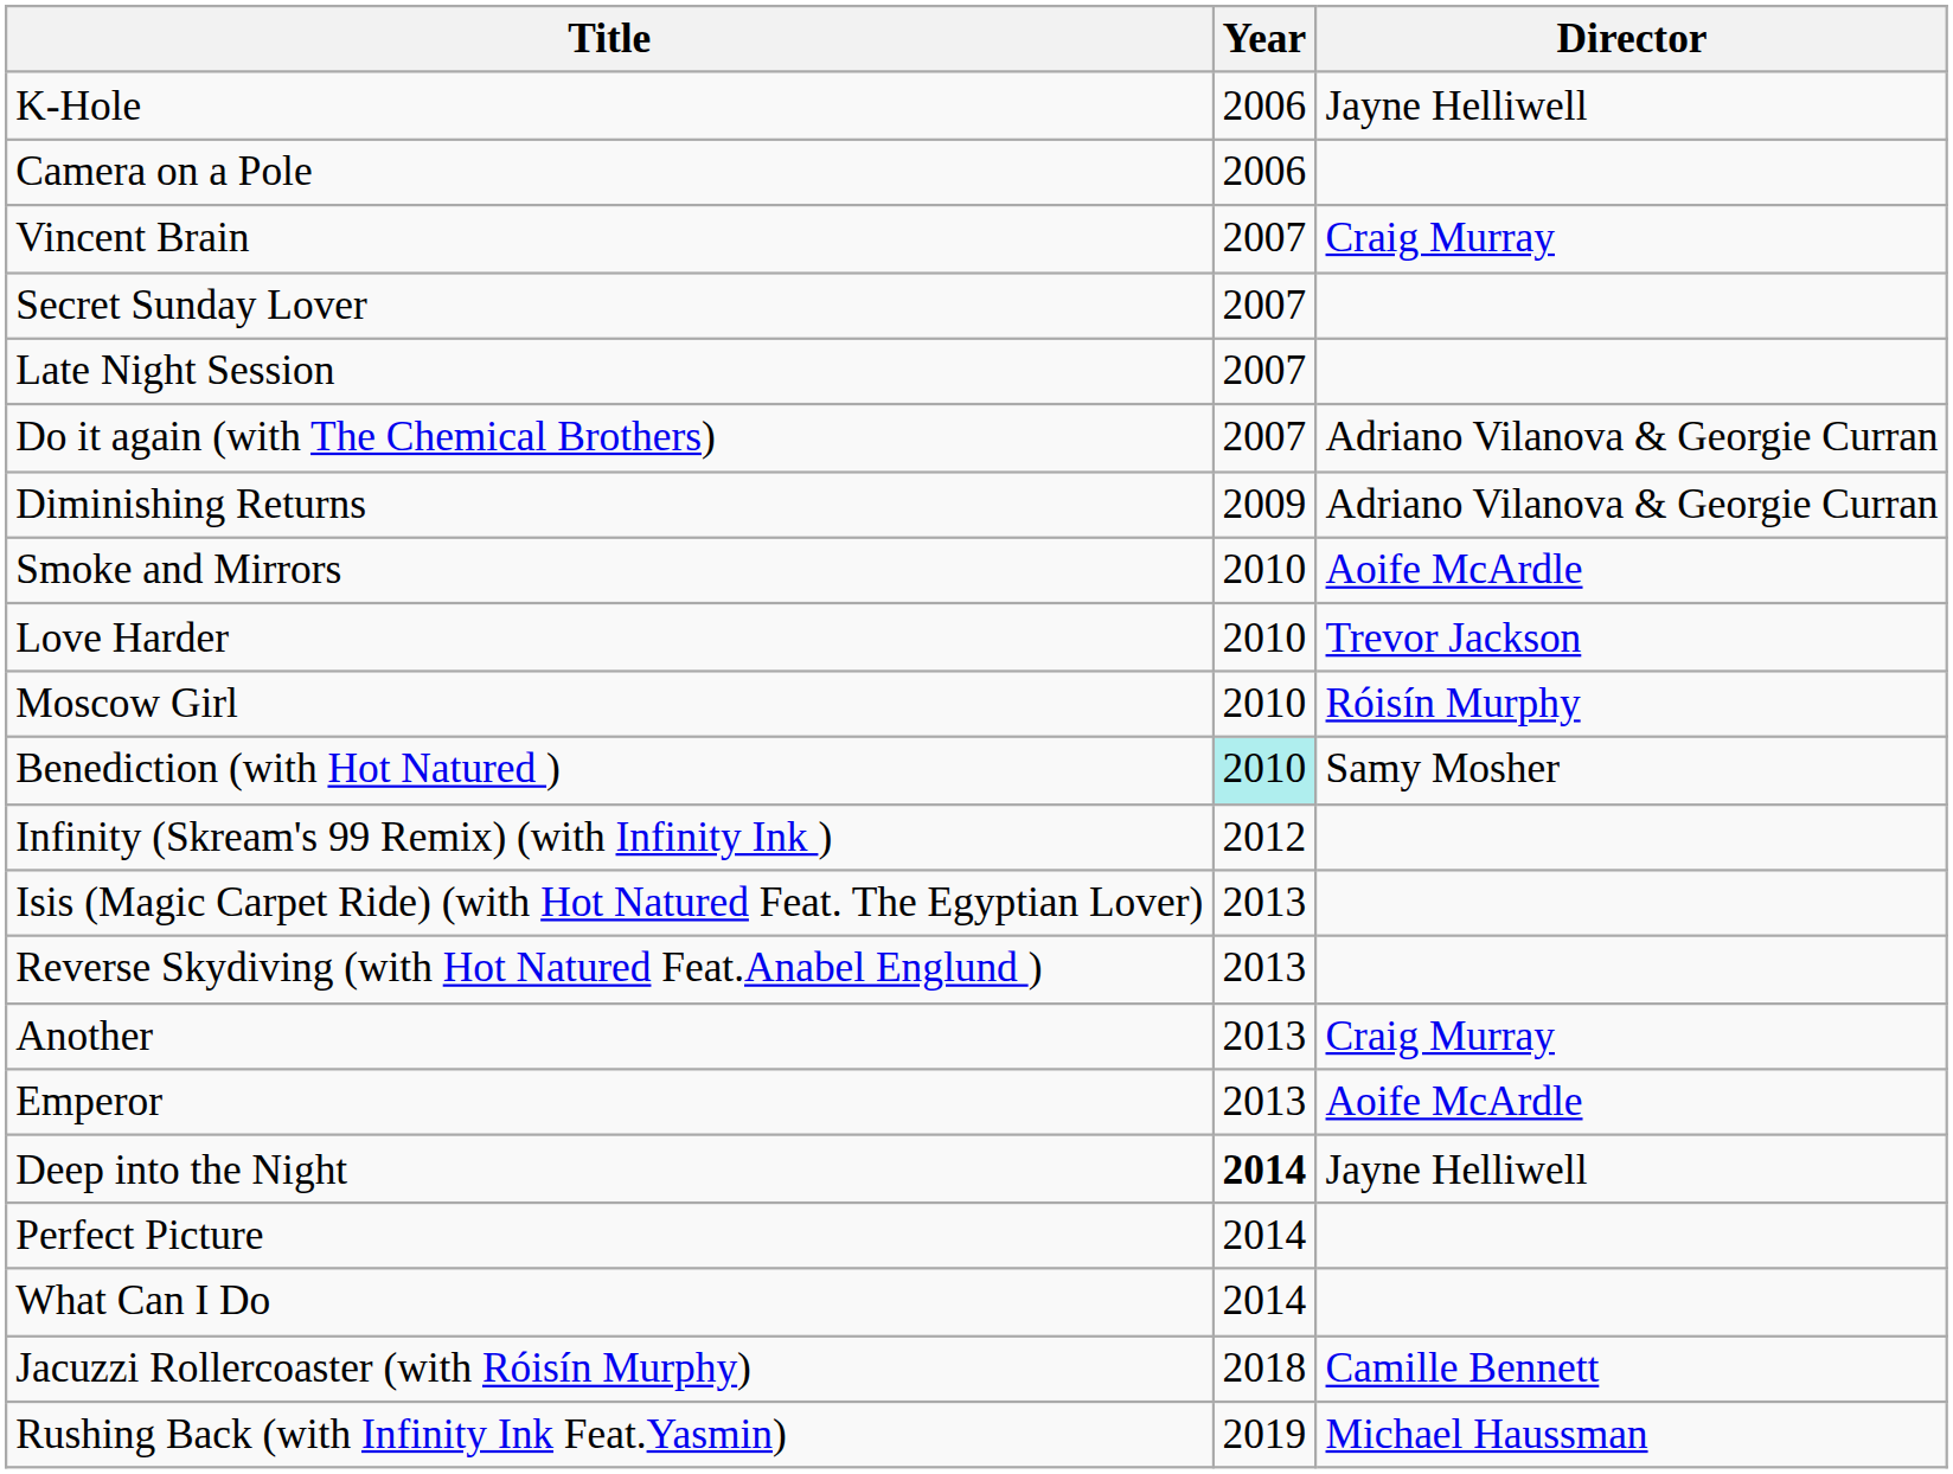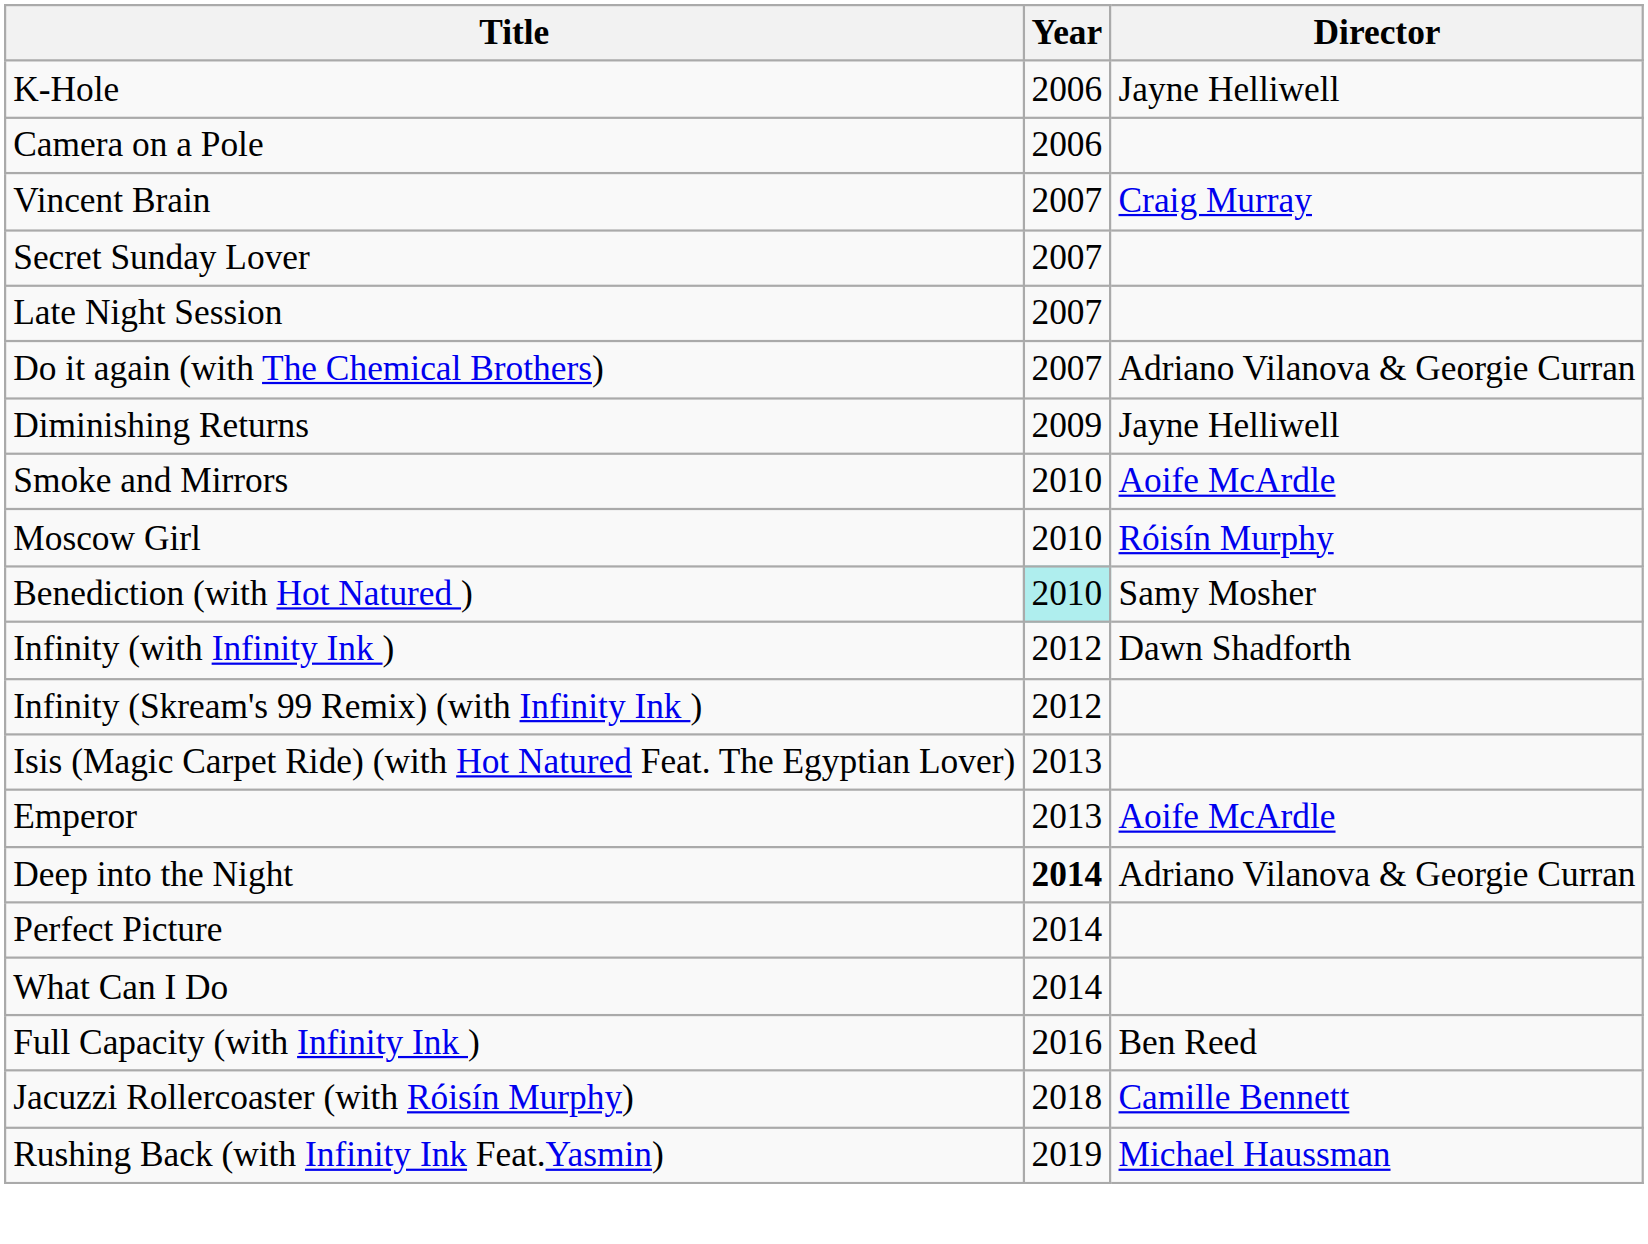Diminishing Returns | Director: Adriano Vilanova & Georgie Curran -> Jayne Helliwell
- row: Love Harder | 2010 | Trevor Jackson
+ row: Infinity (with Infinity Ink ) | 2012 | Dawn Shadforth
- row: Reverse Skydiving (with Hot Natured Feat.Anabel Englund ) | 2013
- row: Another | 2013 | Craig Murray
Deep into the Night | Director: Jayne Helliwell -> Adriano Vilanova & Georgie Curran
+ row: Full Capacity (with Infinity Ink ) | 2016 | Ben Reed
